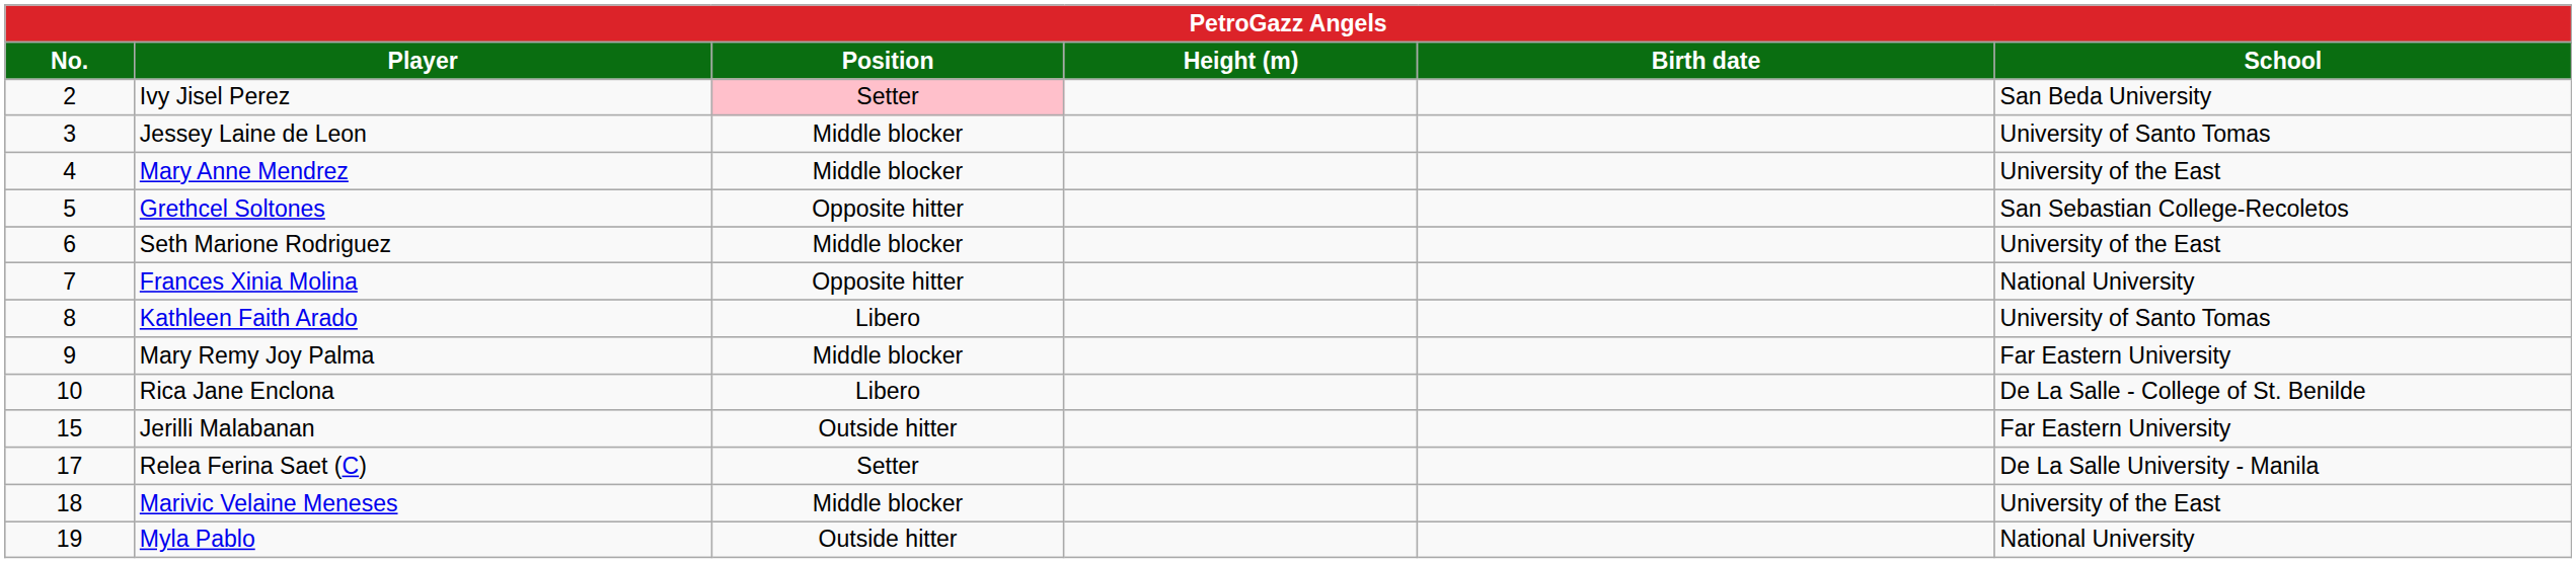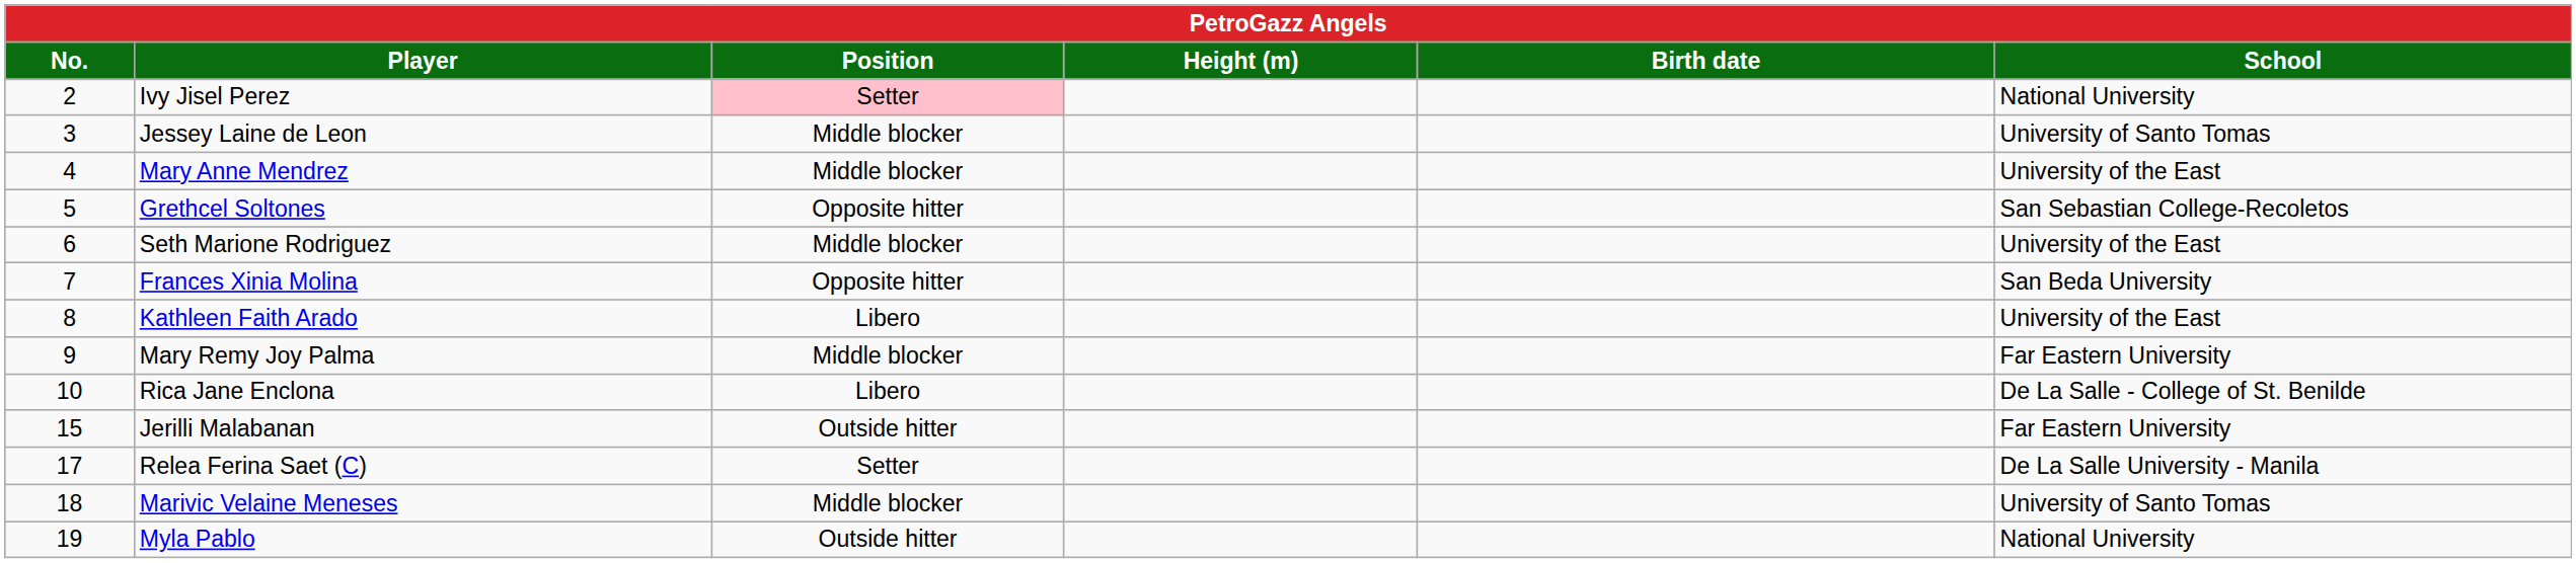Ivy Jisel Perez | School: San Beda University -> National University
Frances Xinia Molina | School: National University -> San Beda University
Kathleen Faith Arado | School: University of Santo Tomas -> University of the East
Marivic Velaine Meneses | School: University of the East -> University of Santo Tomas
